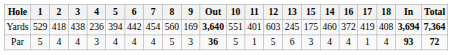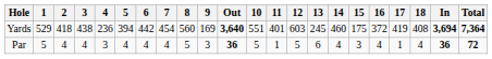columns swapped: 14 <-> 15
Par | In: 93 -> 36
